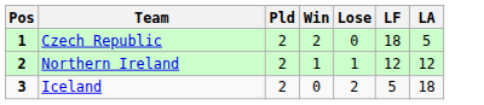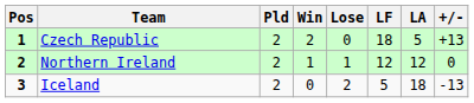+ column: +/- | +13 | 0 | -13
